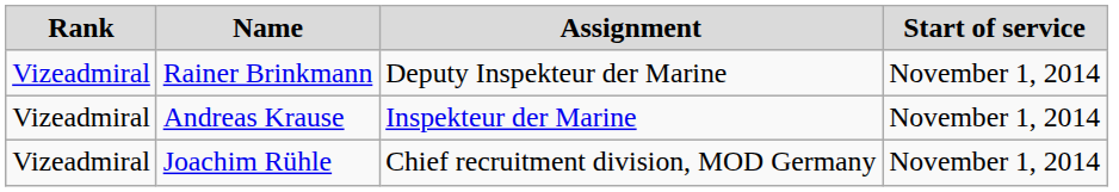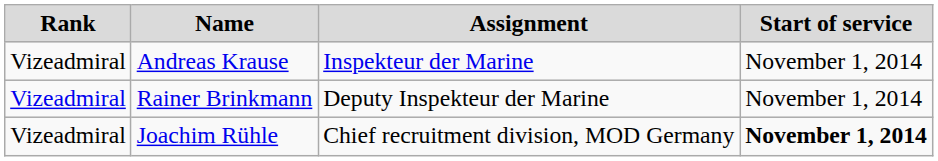rows swapped: Rainer Brinkmann <-> Andreas Krause
Joachim Rühle | Start of service: normal -> bold
